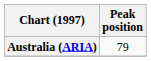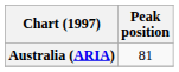Australia (ARIA) | Peak position: 79 -> 81
